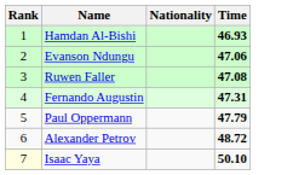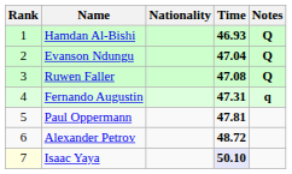+ column: Notes | Q | Q | Q | q
Evanson Ndungu | Time: 47.06 -> 47.04
Paul Oppermann | Time: 47.79 -> 47.81
Isaac Yaya | Time: no background -> lavender background
